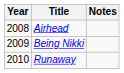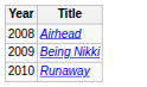- column: Notes
